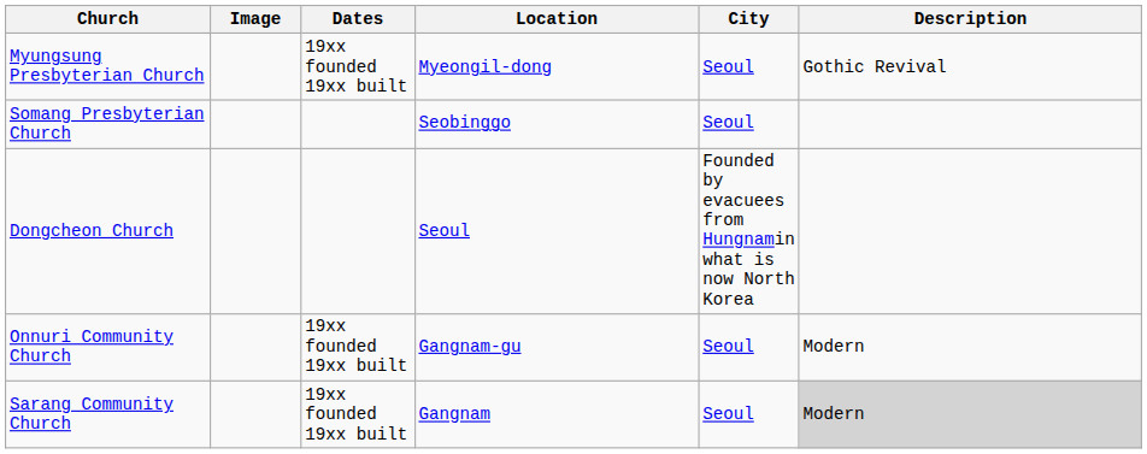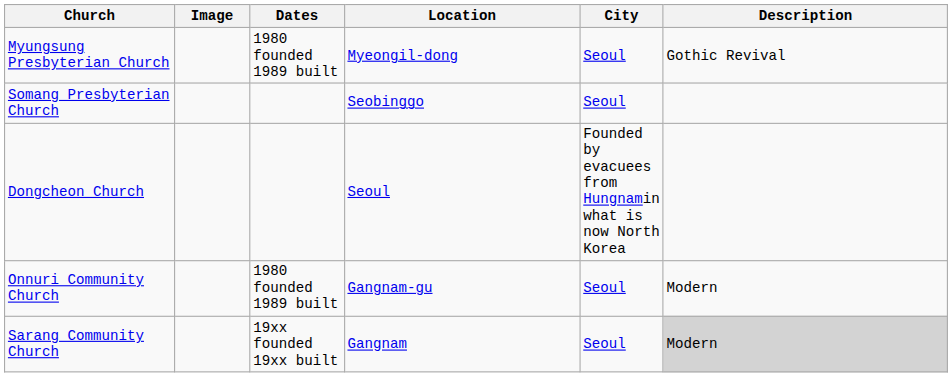Myungsung Presbyterian Church | Dates: 19xx founded 19xx built -> 1980 founded 1989 built
Onnuri Community Church | Dates: 19xx founded 19xx built -> 1980 founded 1989 built
